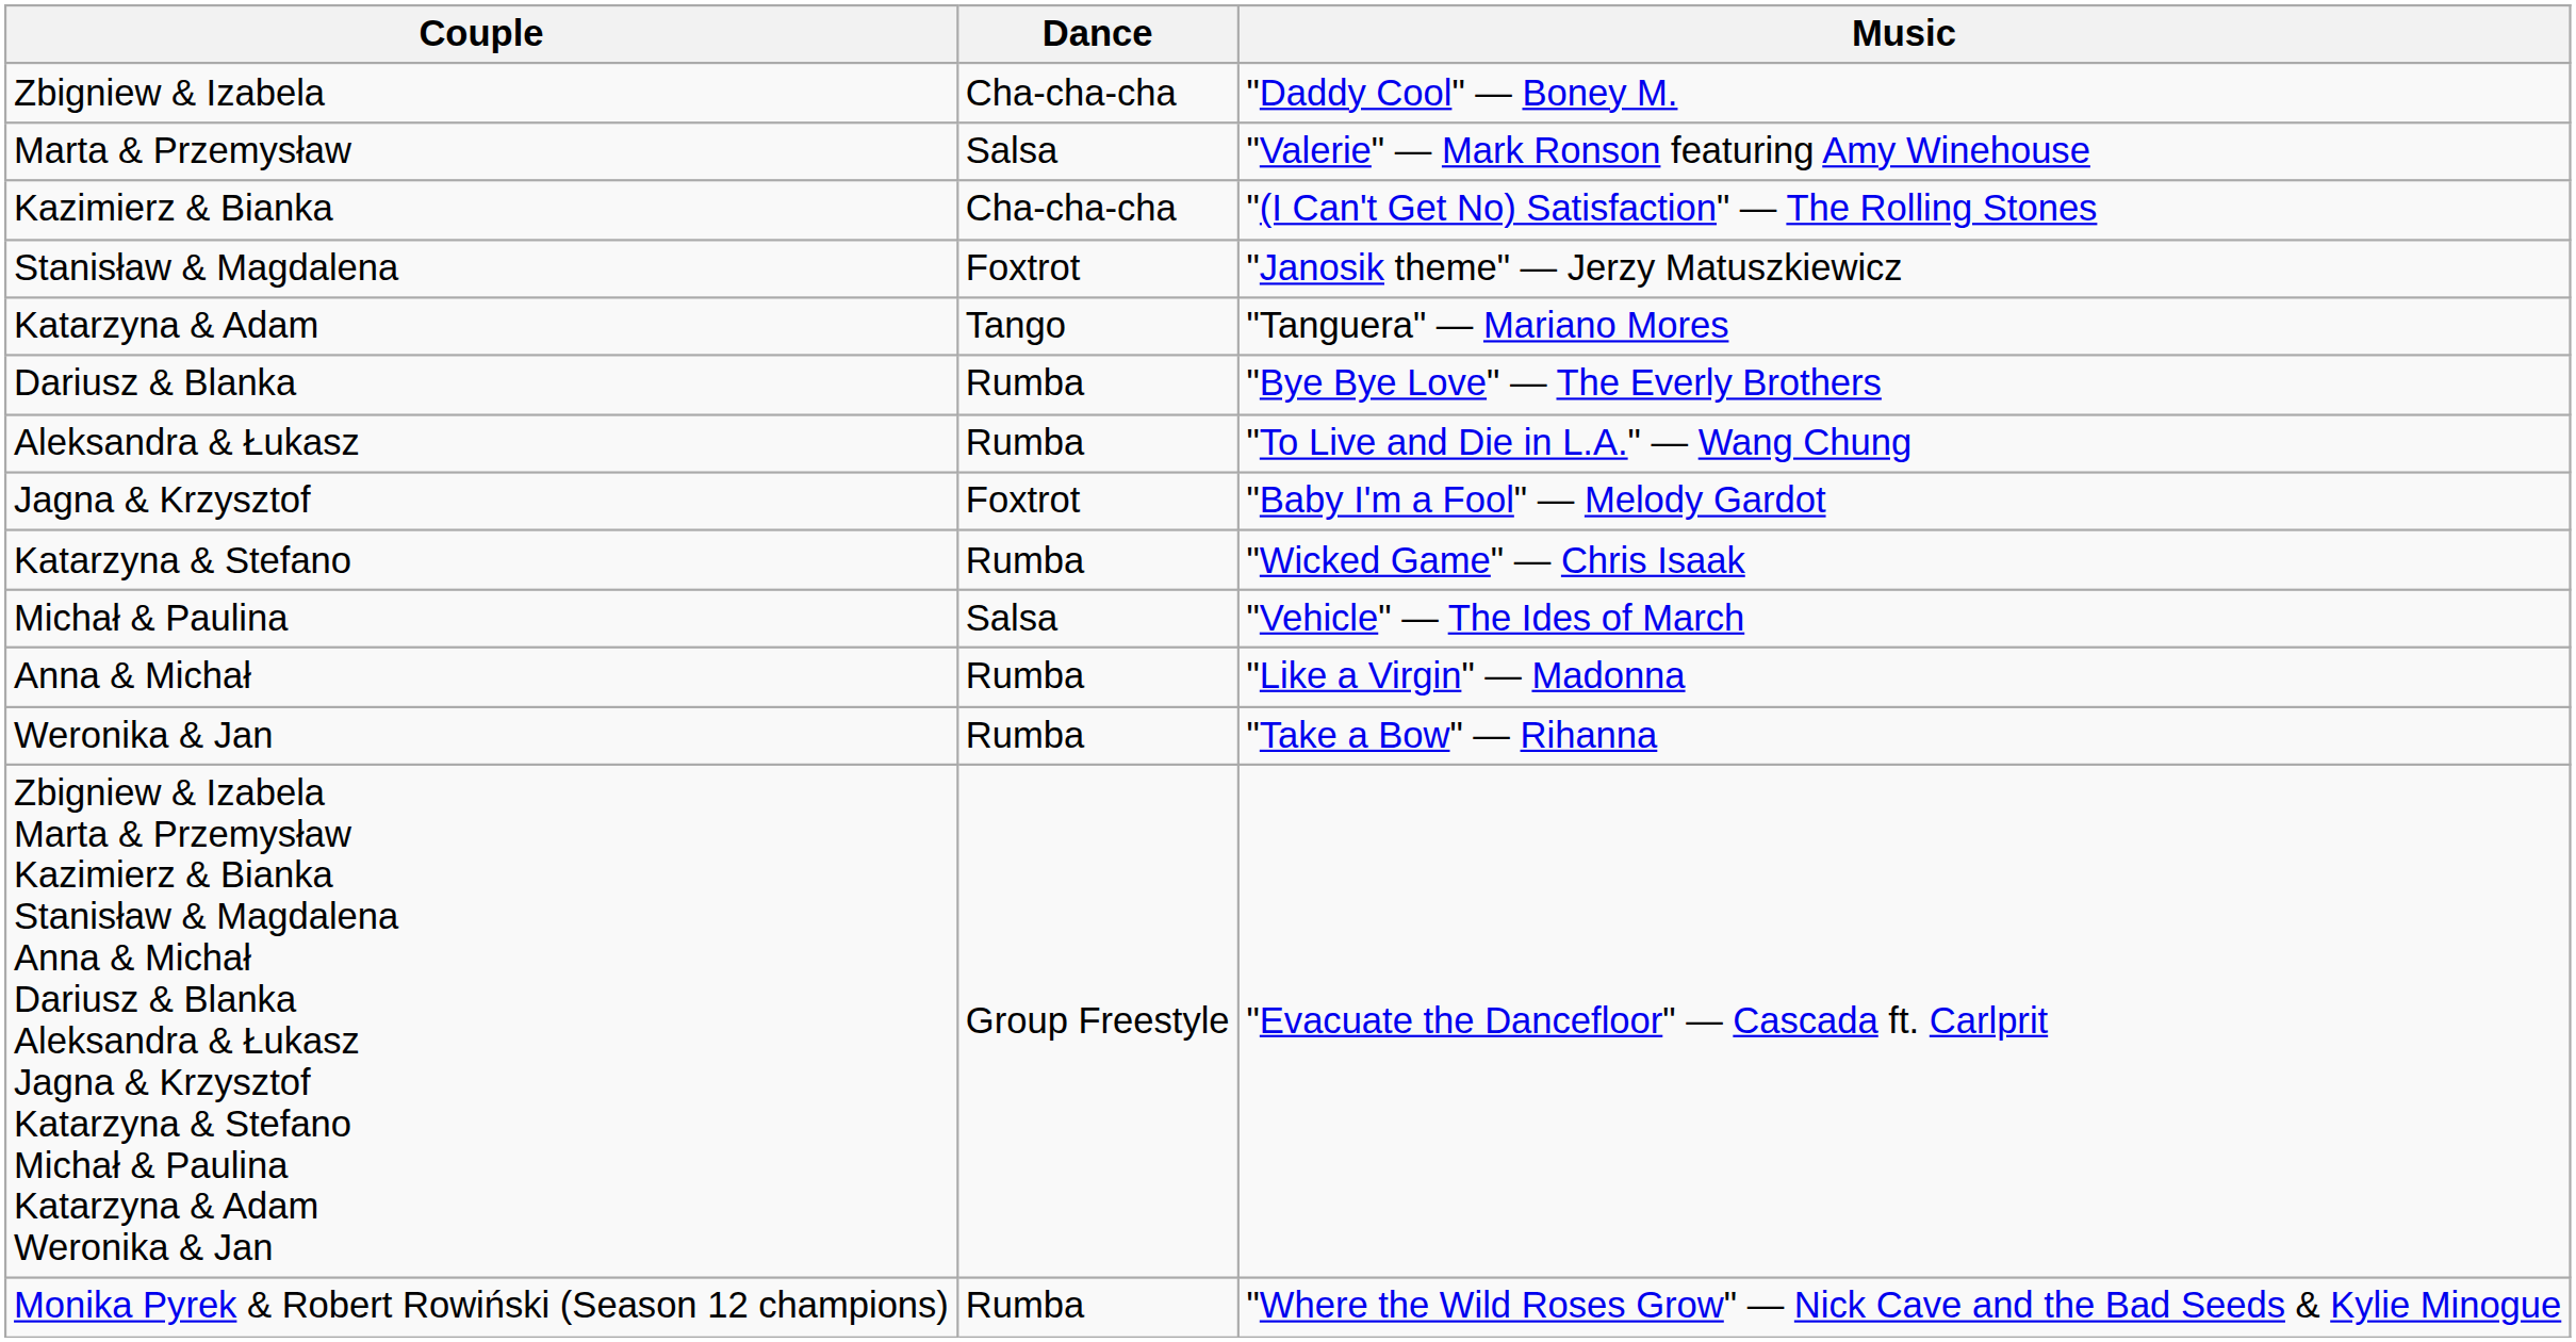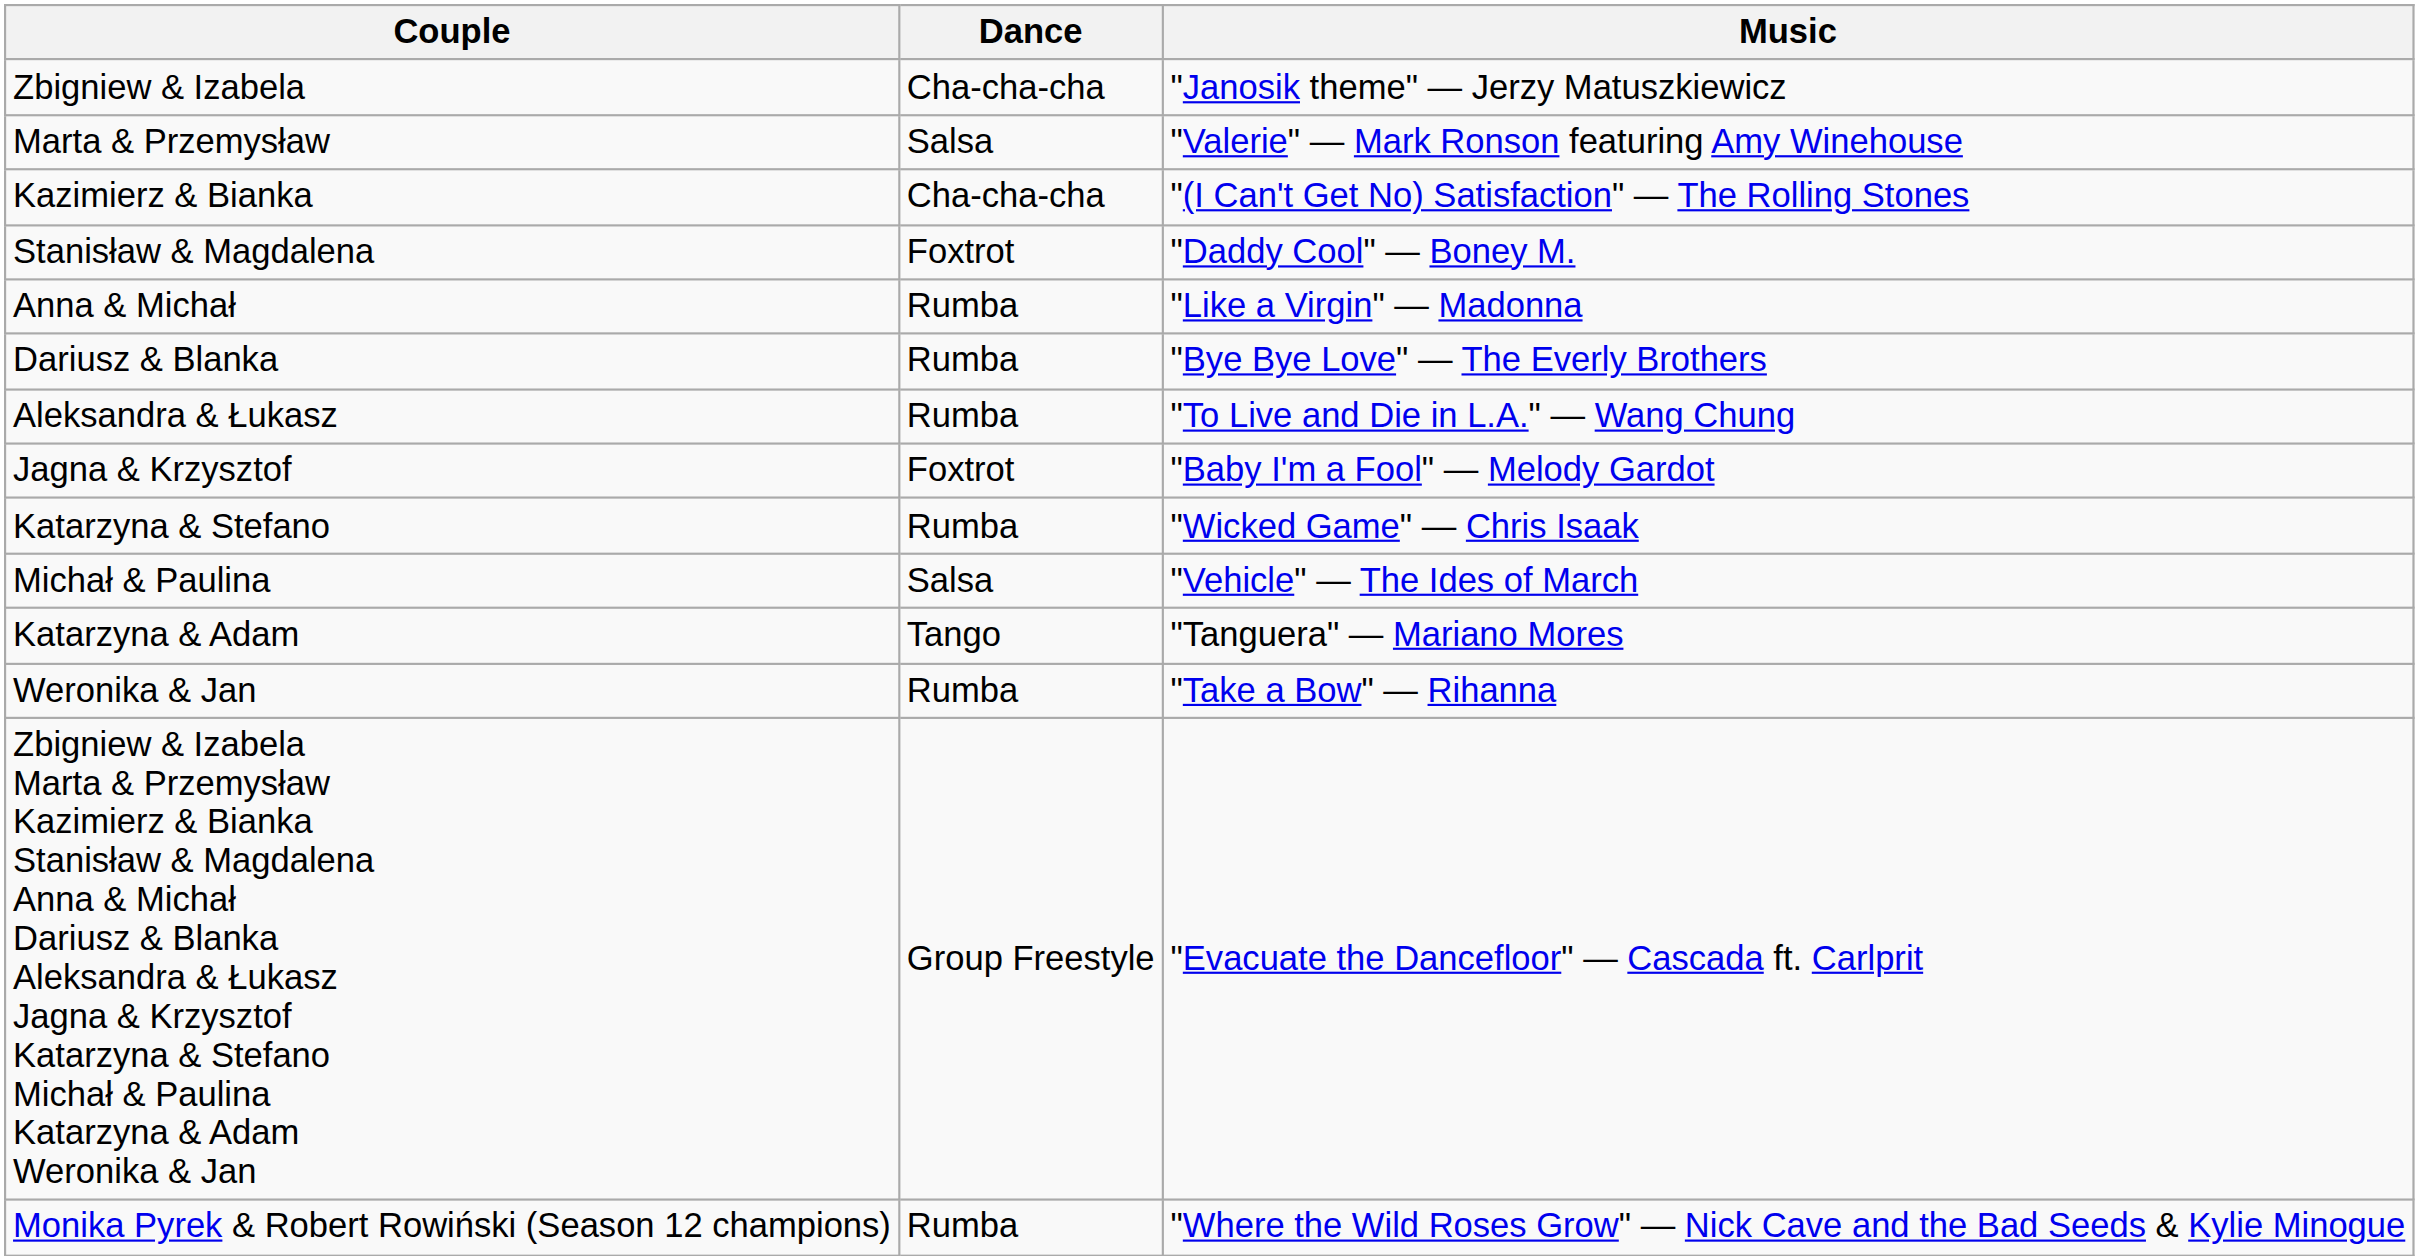Zbigniew & Izabela | Music: "Daddy Cool" — Boney M. -> "Janosik theme" — Jerzy Matuszkiewicz
Stanisław & Magdalena | Music: "Janosik theme" — Jerzy Matuszkiewicz -> "Daddy Cool" — Boney M.
rows swapped: Anna & Michał <-> Katarzyna & Adam
